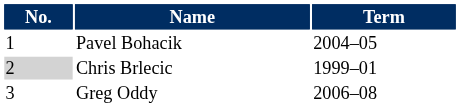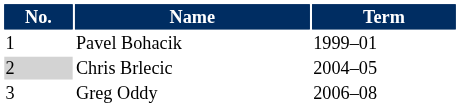Pavel Bohacik | Term: 2004–05 -> 1999–01
Chris Brlecic | Term: 1999–01 -> 2004–05
